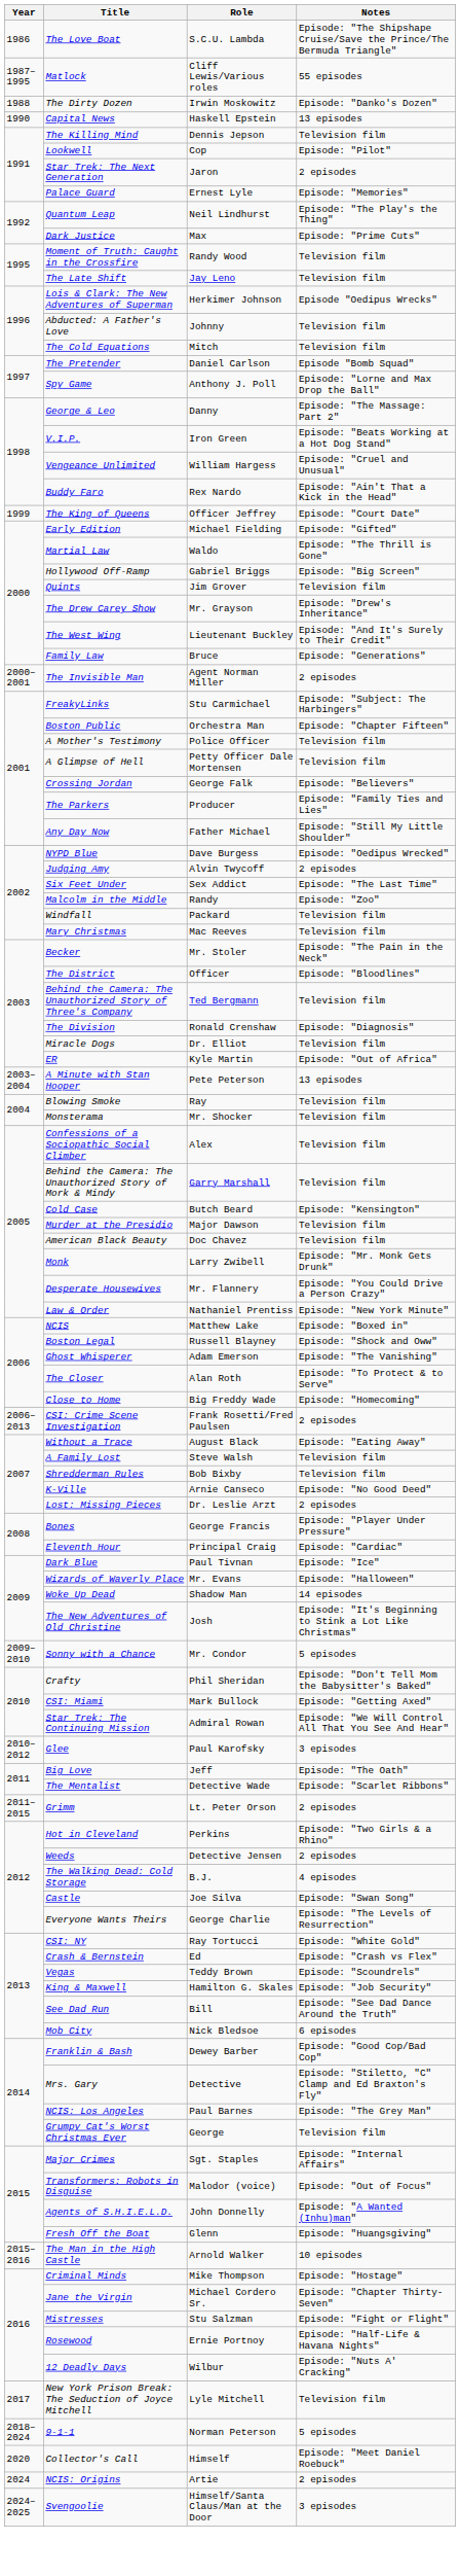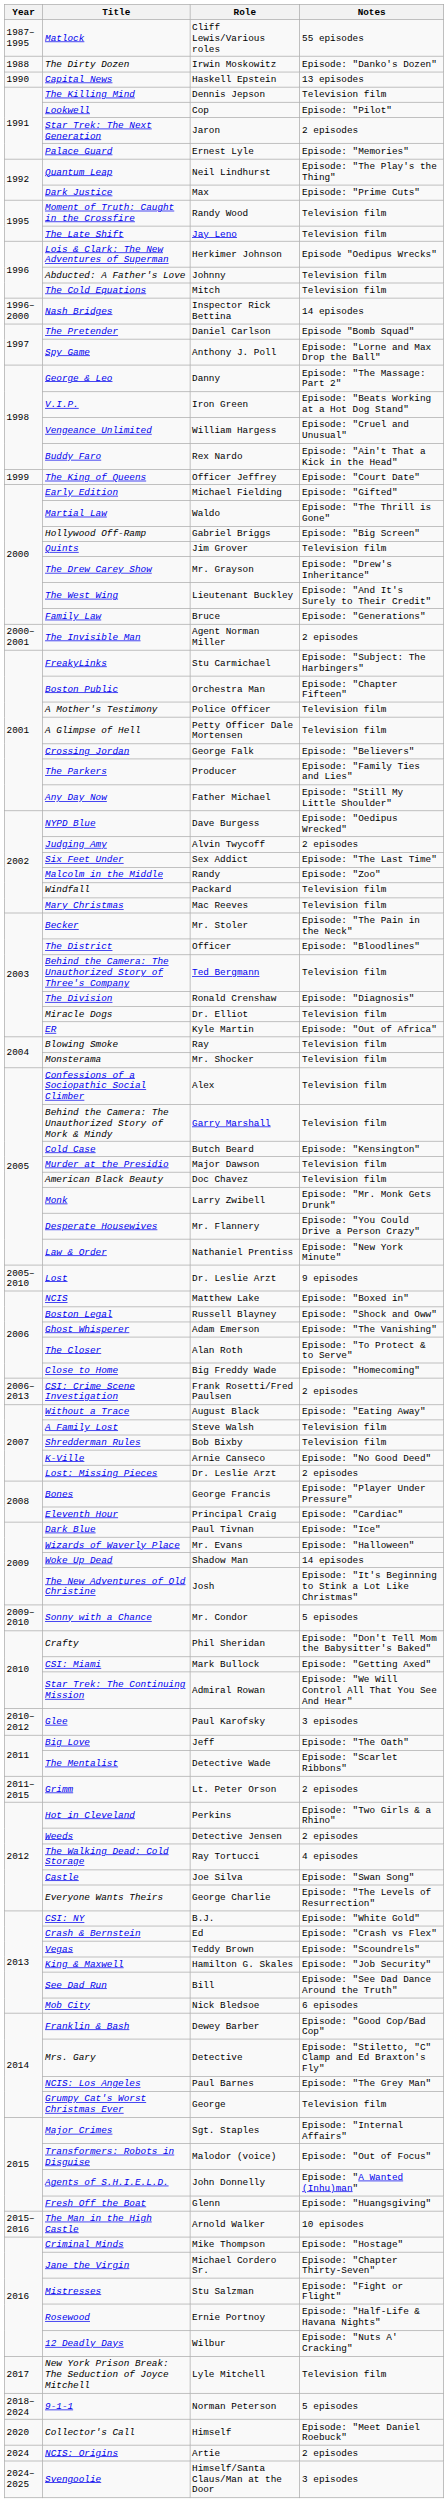- row: 1986 | The Love Boat | S.C.U. Lambda | Episode: "The Shipshape Cruise/Save the Prince/The Bermuda Triangle"
+ row: 1996–2000 | Nash Bridges | Inspector Rick Bettina | 14 episodes
- row: 2003–2004 | A Minute with Stan Hooper | Pete Peterson | 13 episodes
+ row: 2005–2010 | Lost | Dr. Leslie Arzt | 9 episodes
The Walking Dead: Cold Storage | Role: B.J. -> Ray Tortucci
CSI: NY | Role: Ray Tortucci -> B.J.
